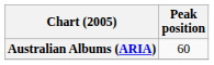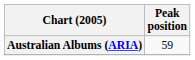Australian Albums (ARIA) | Peak position: 60 -> 59
